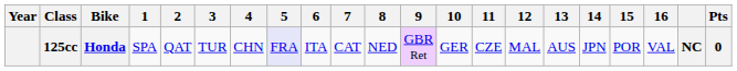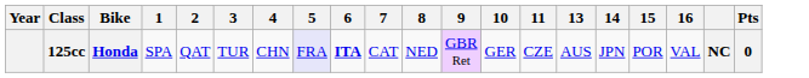- column: 12 | MAL
125cc | 6: normal -> bold
